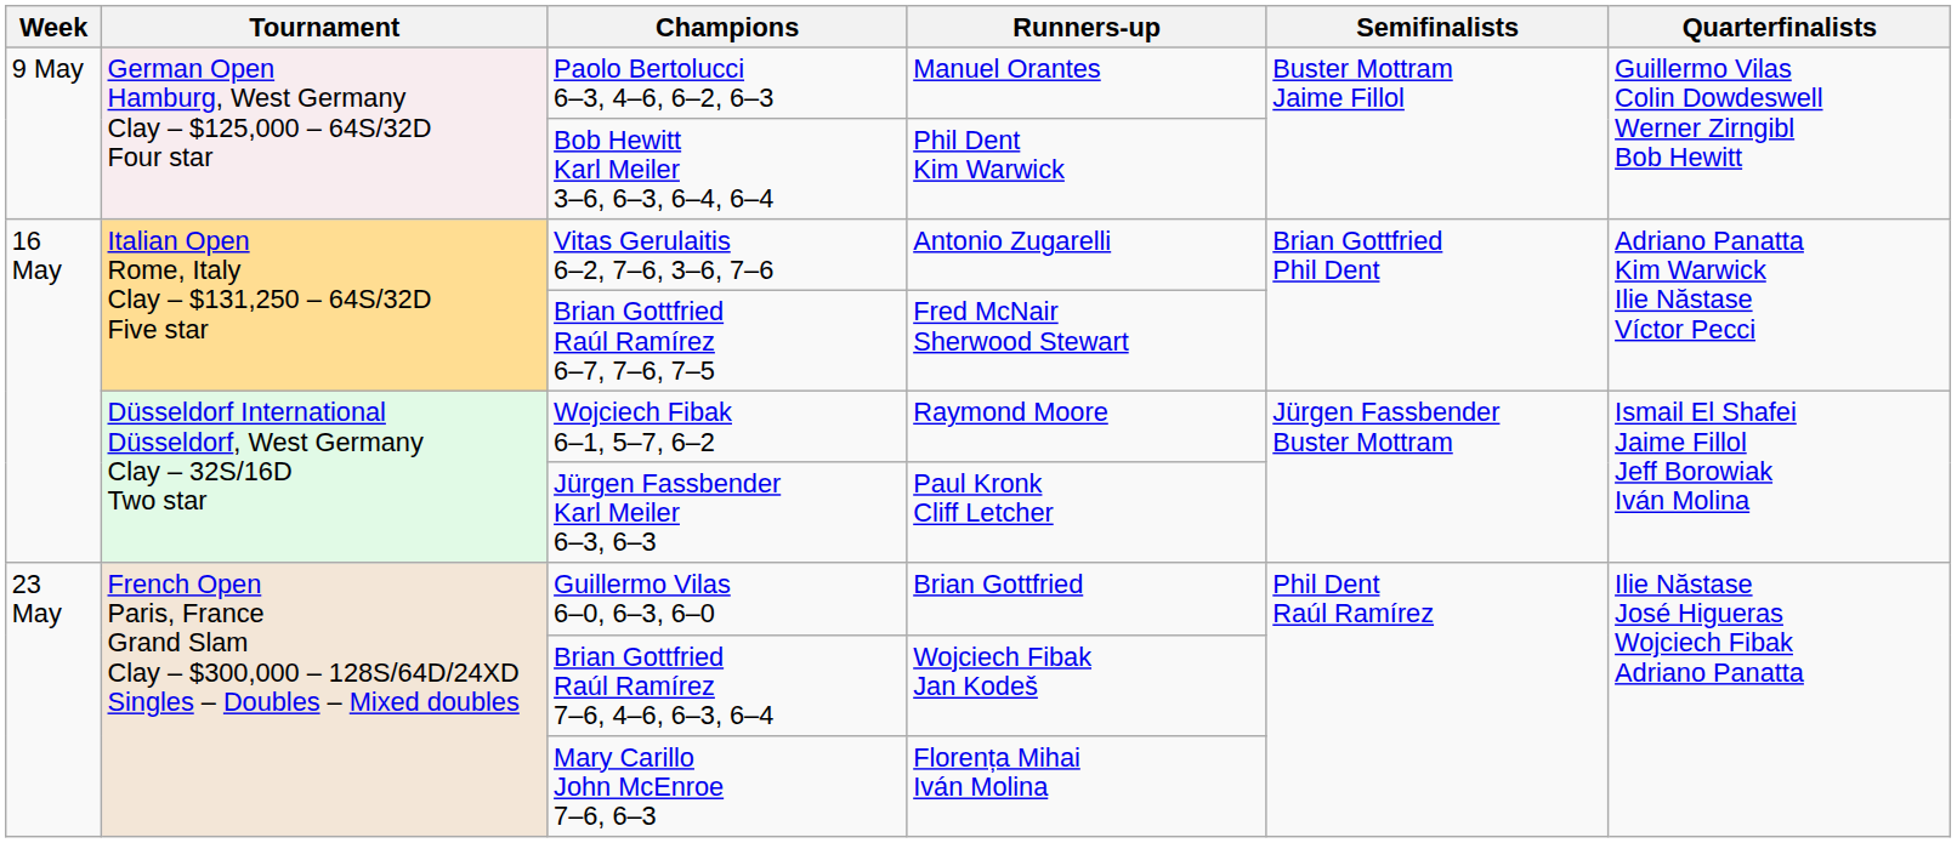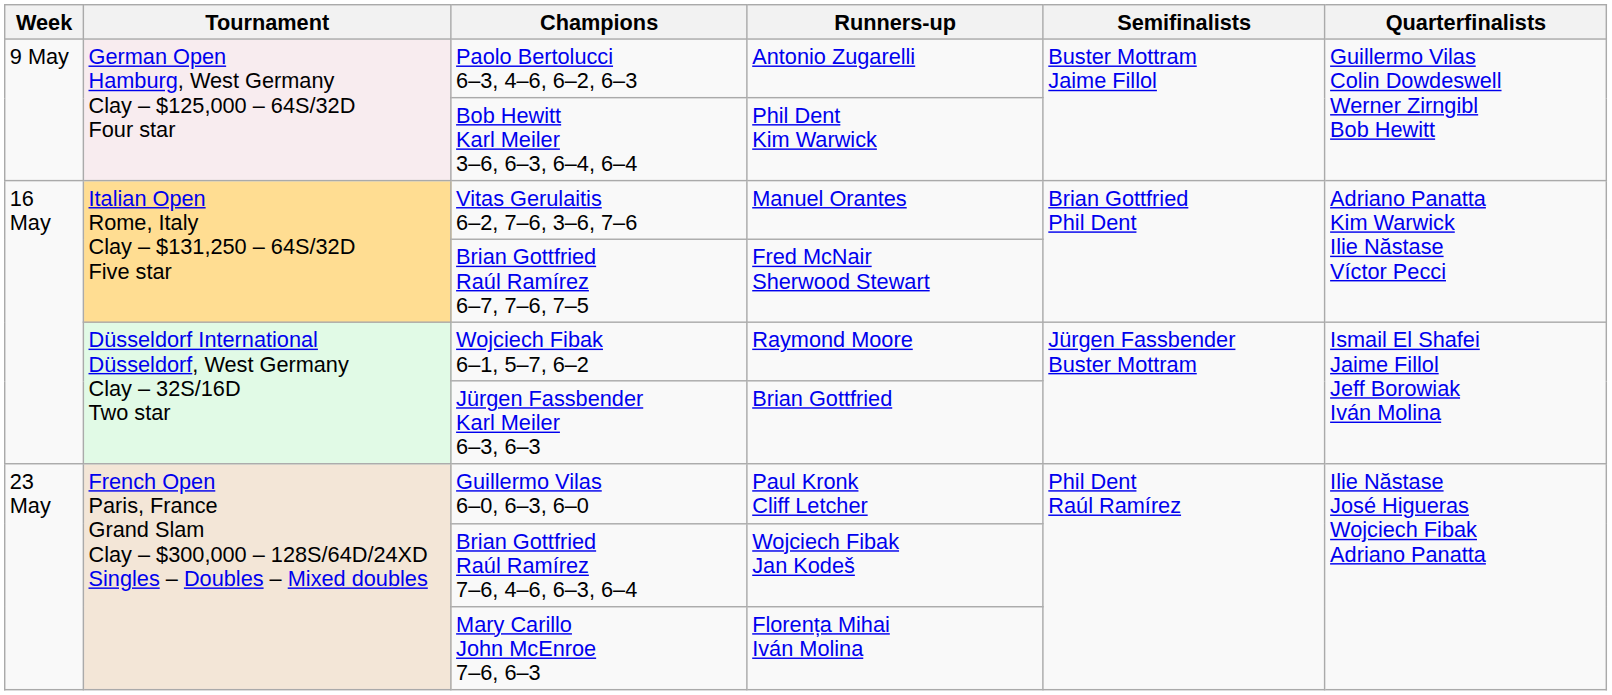Paolo Bertolucci 6–3, 4–6, 6–2, 6–3 | Runners-up: Manuel Orantes -> Antonio Zugarelli
Vitas Gerulaitis 6–2, 7–6, 3–6, 7–6 | Runners-up: Antonio Zugarelli -> Manuel Orantes
Jürgen Fassbender Karl Meiler 6–3, 6–3 | Runners-up: Paul Kronk Cliff Letcher -> Brian Gottfried
Guillermo Vilas 6–0, 6–3, 6–0 | Runners-up: Brian Gottfried -> Paul Kronk Cliff Letcher
